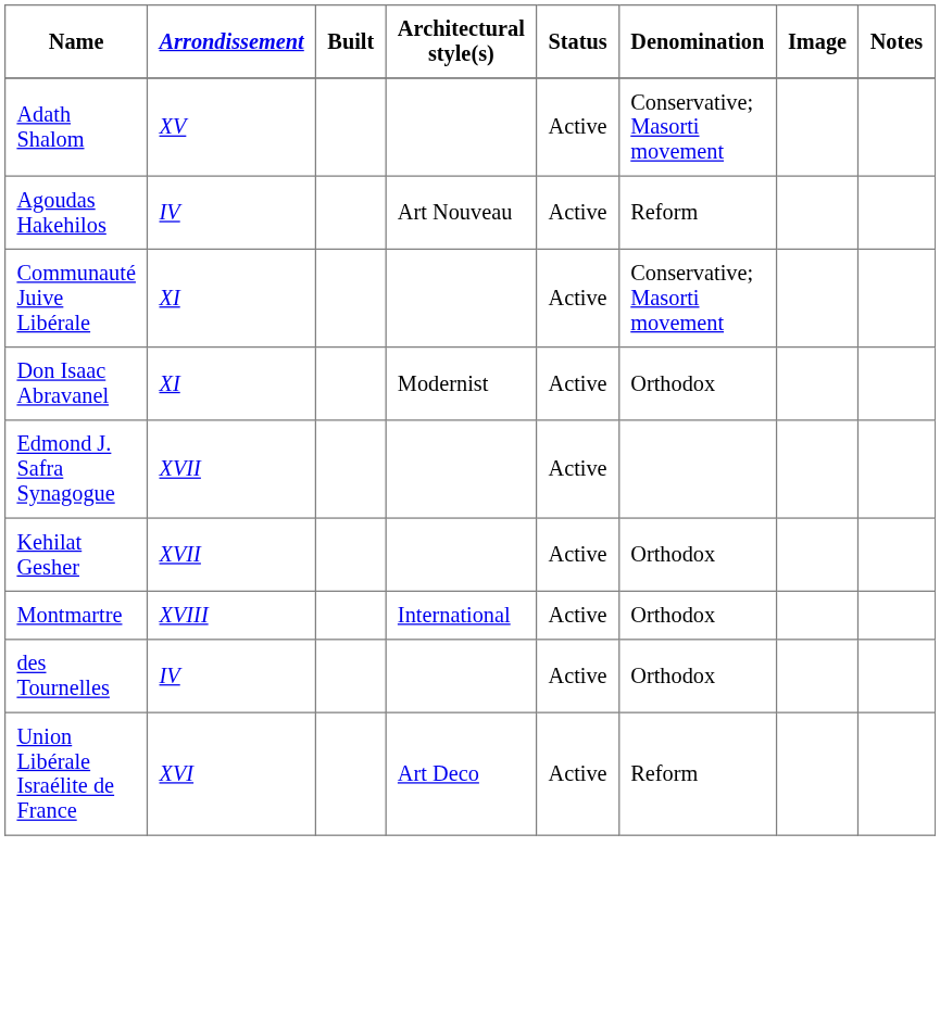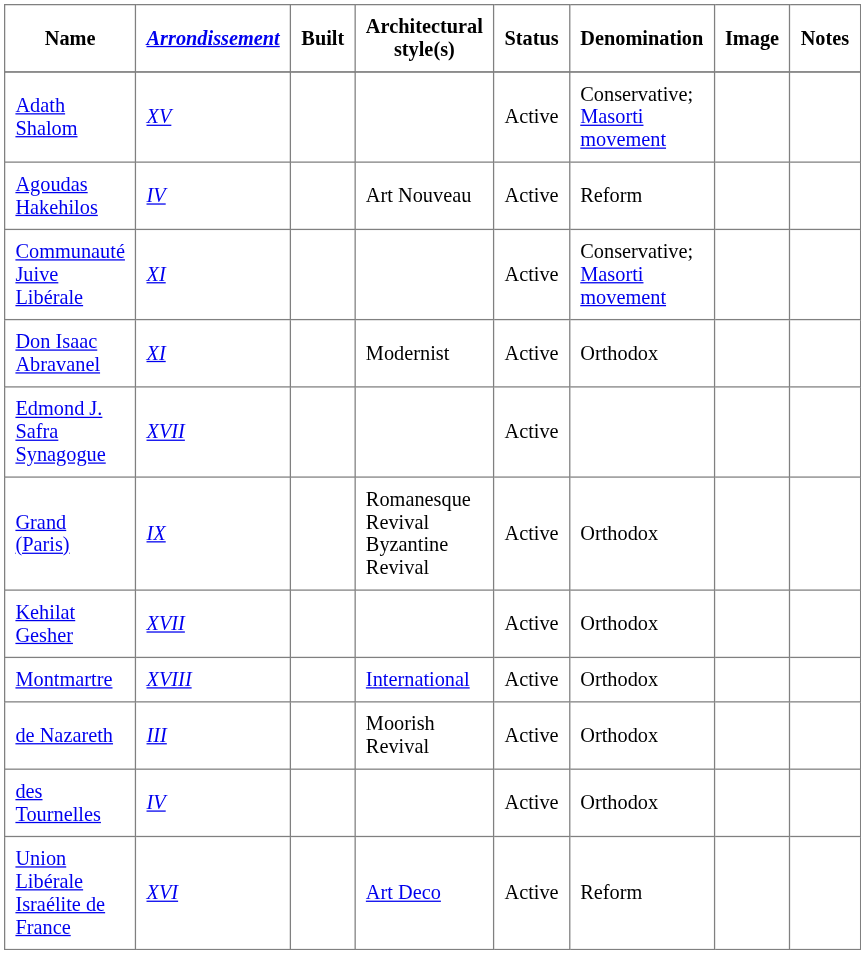+ row: Grand (Paris) | IX | Romanesque Revival Byzantine Revival | Active | Orthodox
+ row: de Nazareth | III | Moorish Revival | Active | Orthodox
